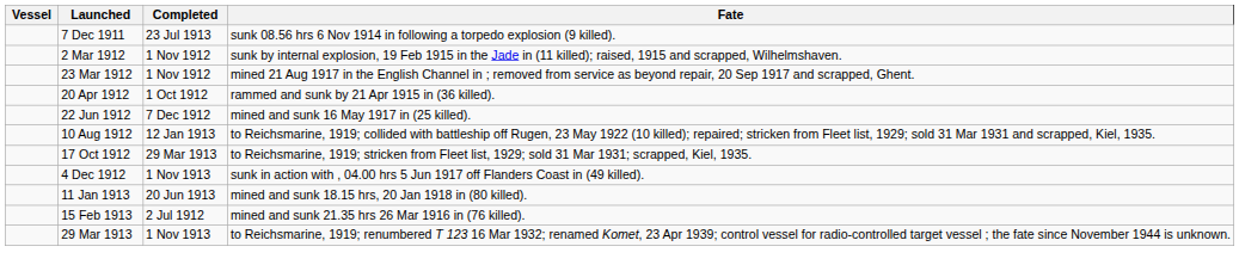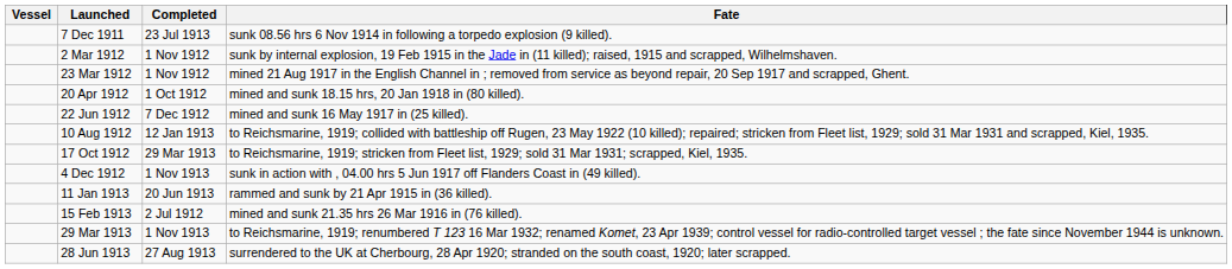20 Apr 1912 | Fate: rammed and sunk by 21 Apr 1915 in (36 killed). -> mined and sunk 18.15 hrs, 20 Jan 1918 in (80 killed).
11 Jan 1913 | Fate: mined and sunk 18.15 hrs, 20 Jan 1918 in (80 killed). -> rammed and sunk by 21 Apr 1915 in (36 killed).
+ row: 28 Jun 1913 | 27 Aug 1913 | surrendered to the UK at Cherbourg, 28 Apr 1920; stranded on the south coast, 1920; later scrapped.
